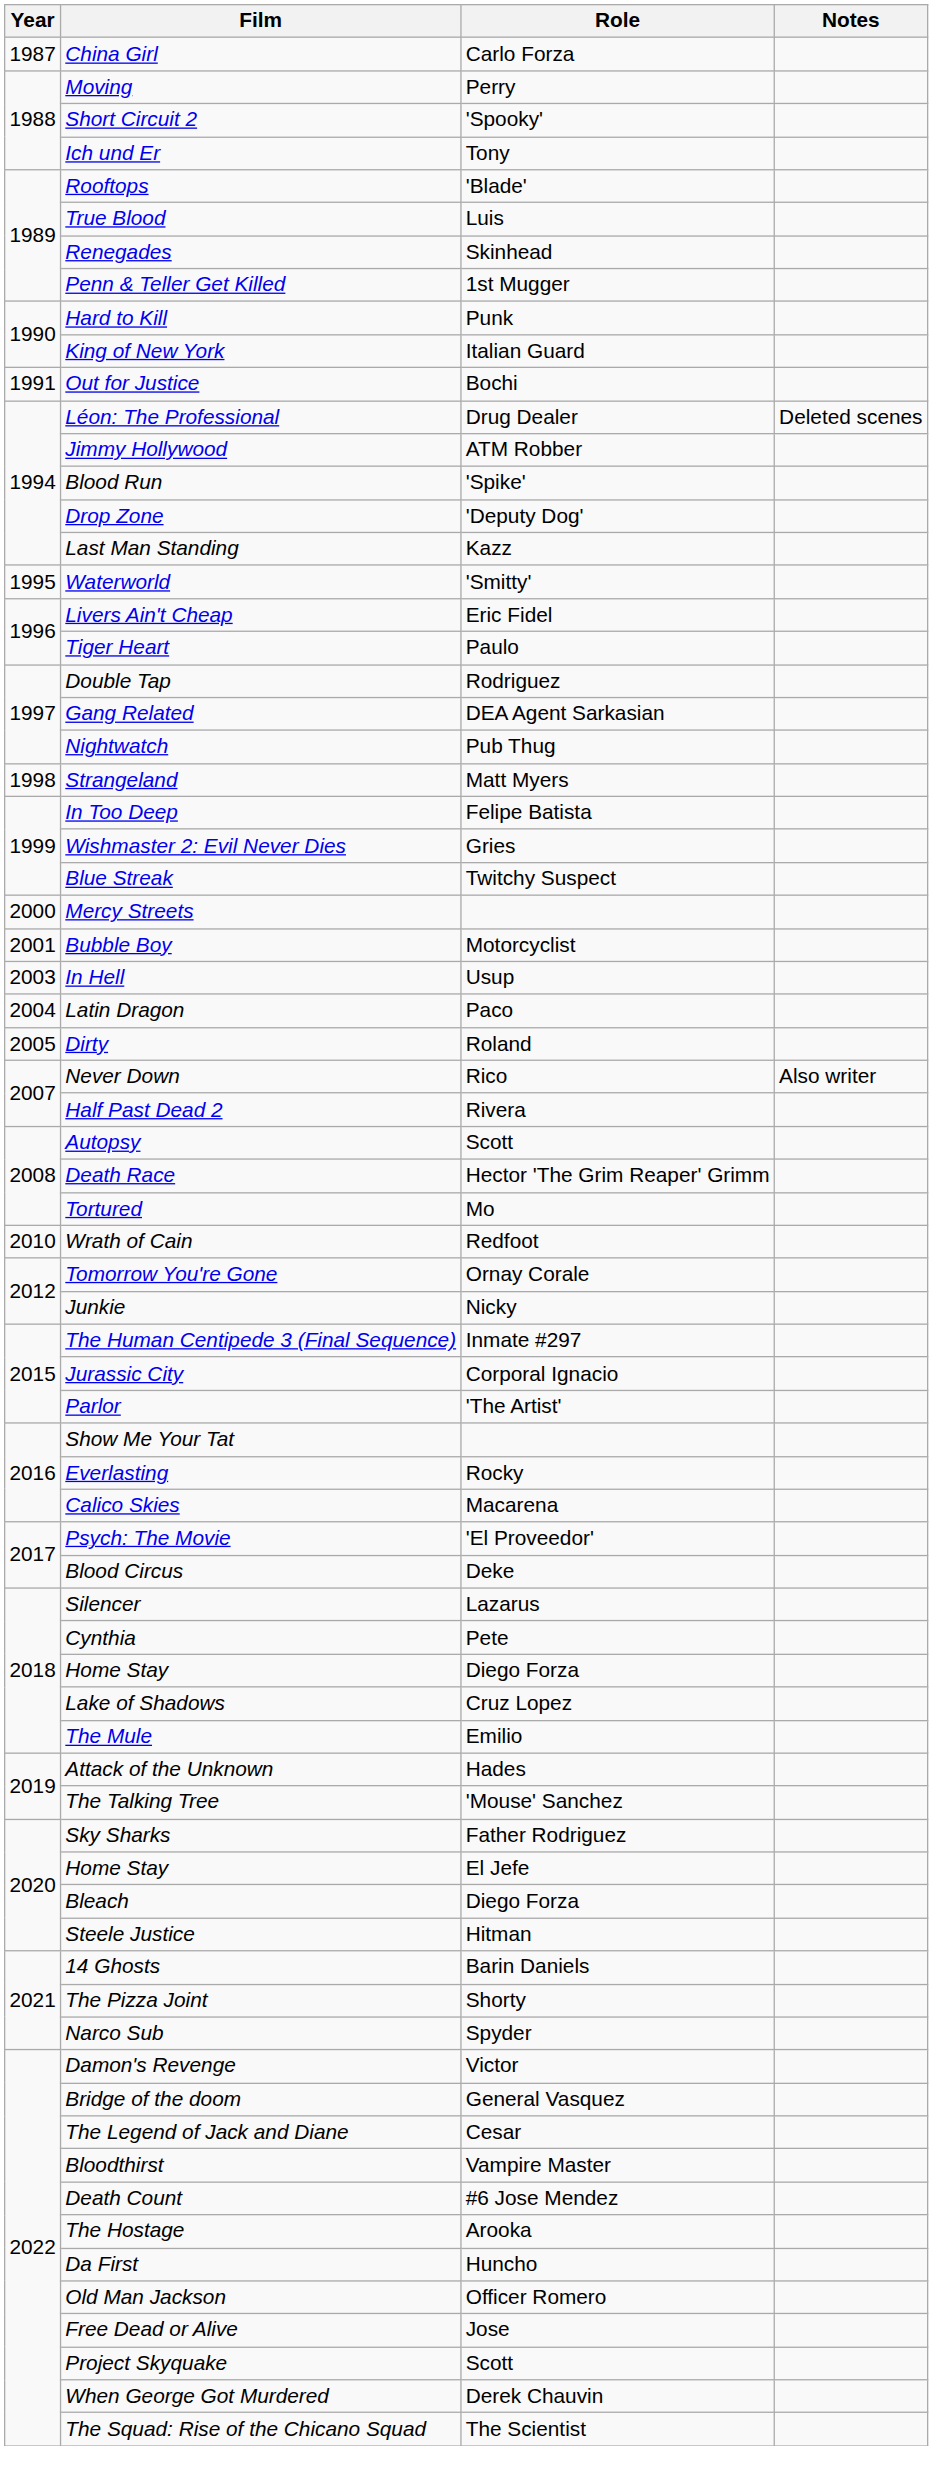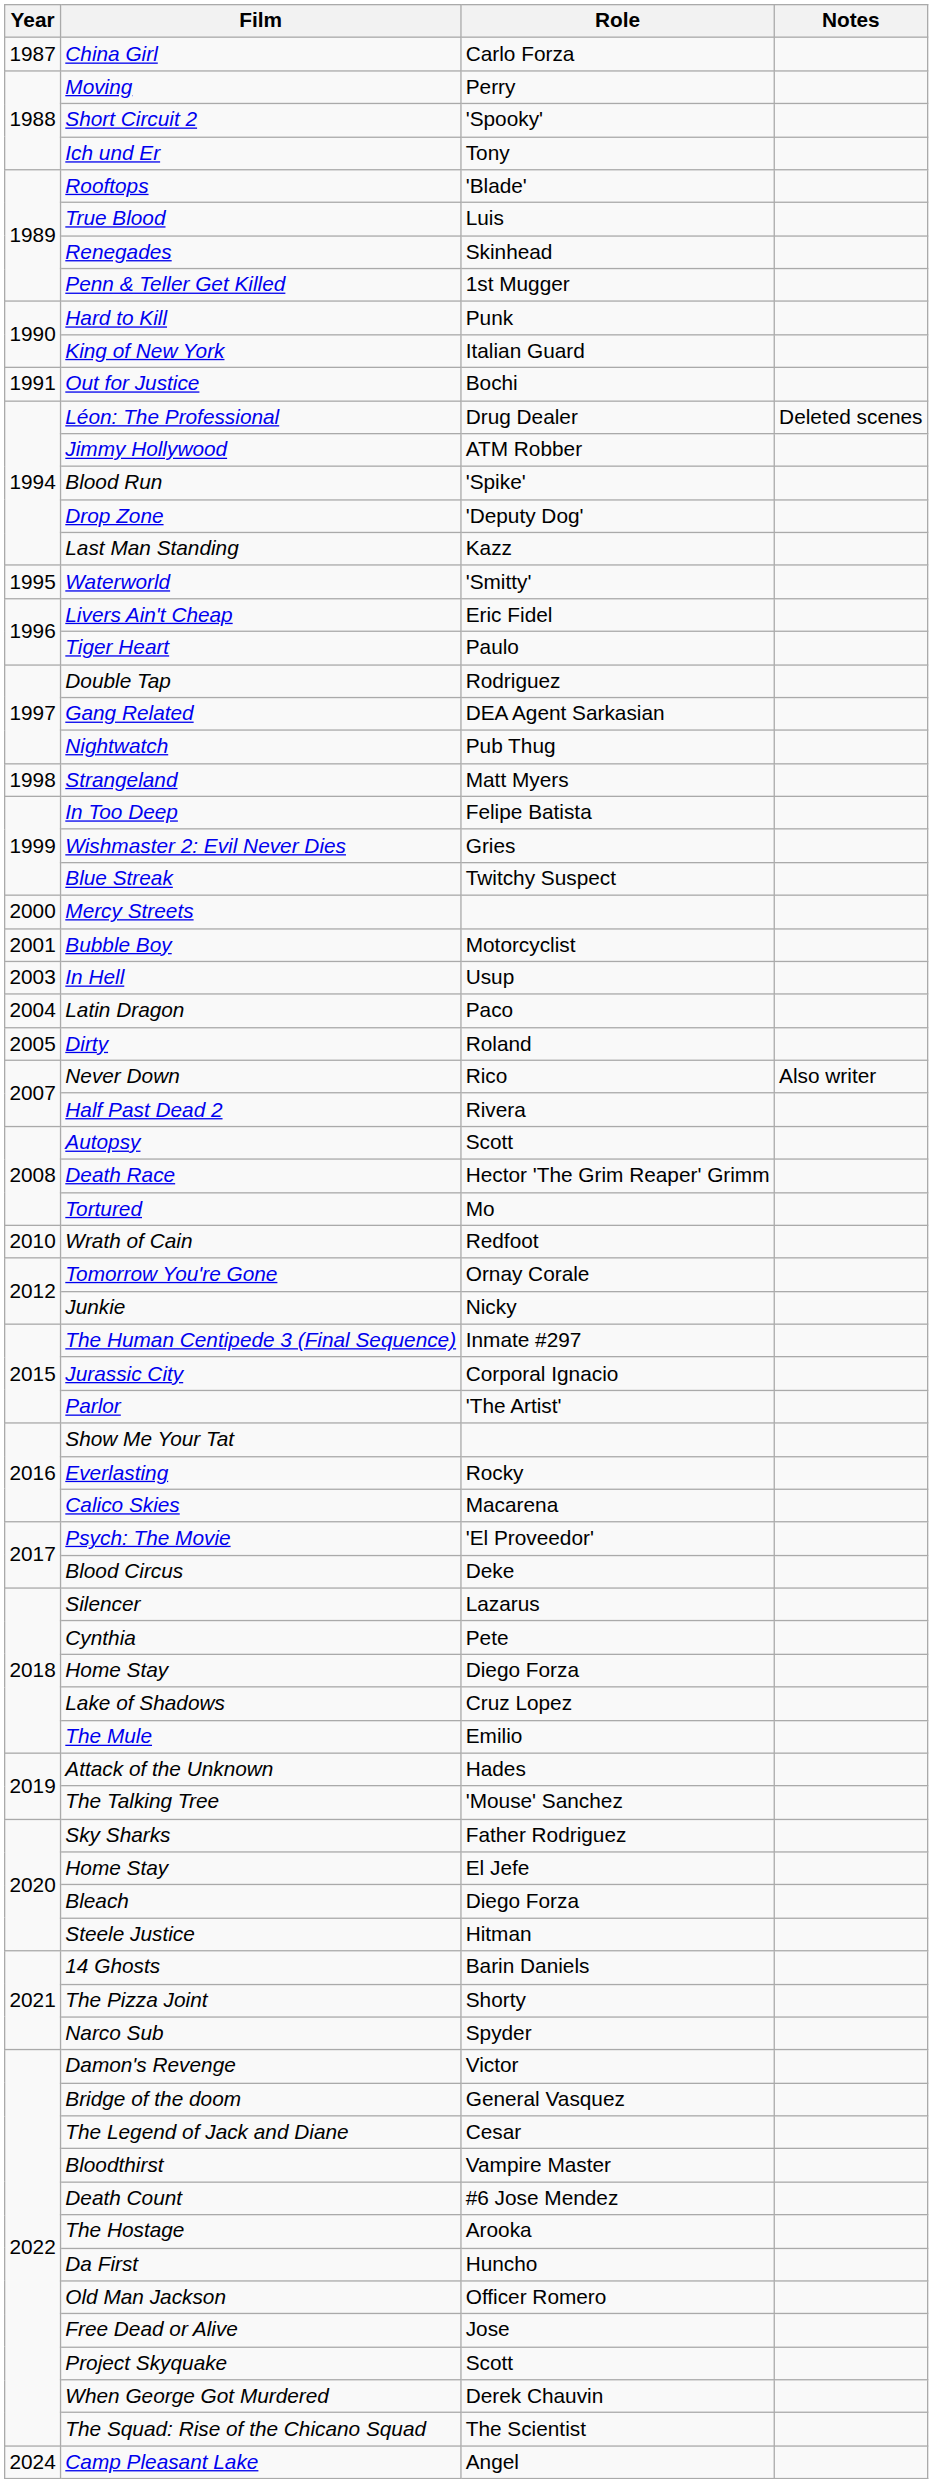+ row: 2024 | Camp Pleasant Lake | Angel
